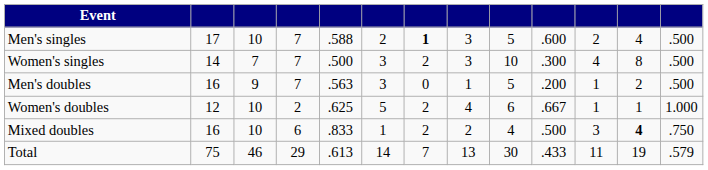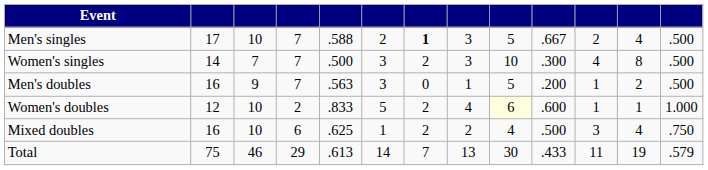Men's singles | column 10: .600 -> .667
Women's doubles | column 5: .625 -> .833
Women's doubles | column 9: no background -> lightyellow background
Women's doubles | column 10: .667 -> .600
Mixed doubles | column 5: .833 -> .625
Mixed doubles | column 12: bold -> normal
